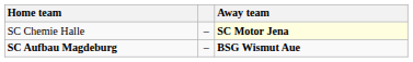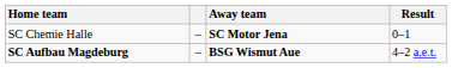+ column: Result | 0–1 | 4–2 a.e.t.
SC Chemie Halle | Away team: lightyellow background -> no background
